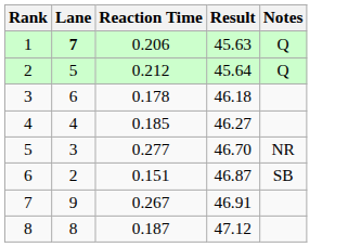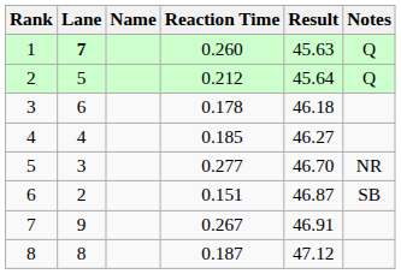+ column: Name
1 | Reaction Time: 0.206 -> 0.260
